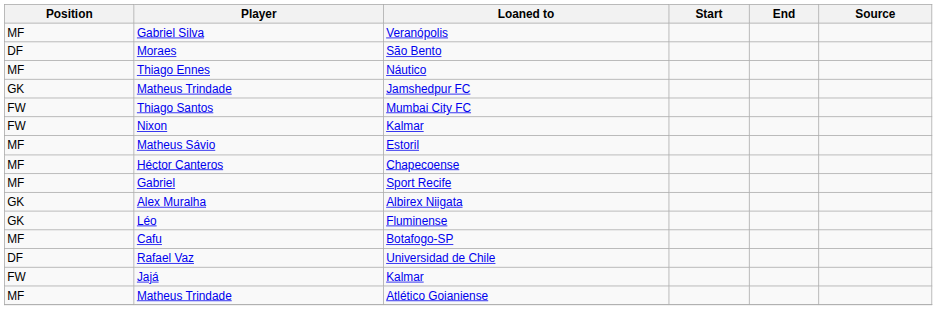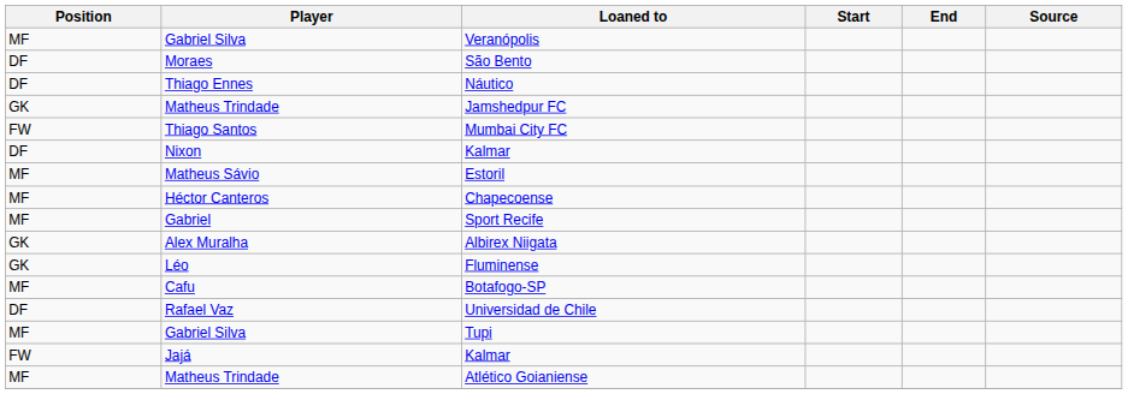Náutico | Position: MF -> DF
Nixon / Kalmar | Position: FW -> DF
+ row: MF | Gabriel Silva | Tupi
